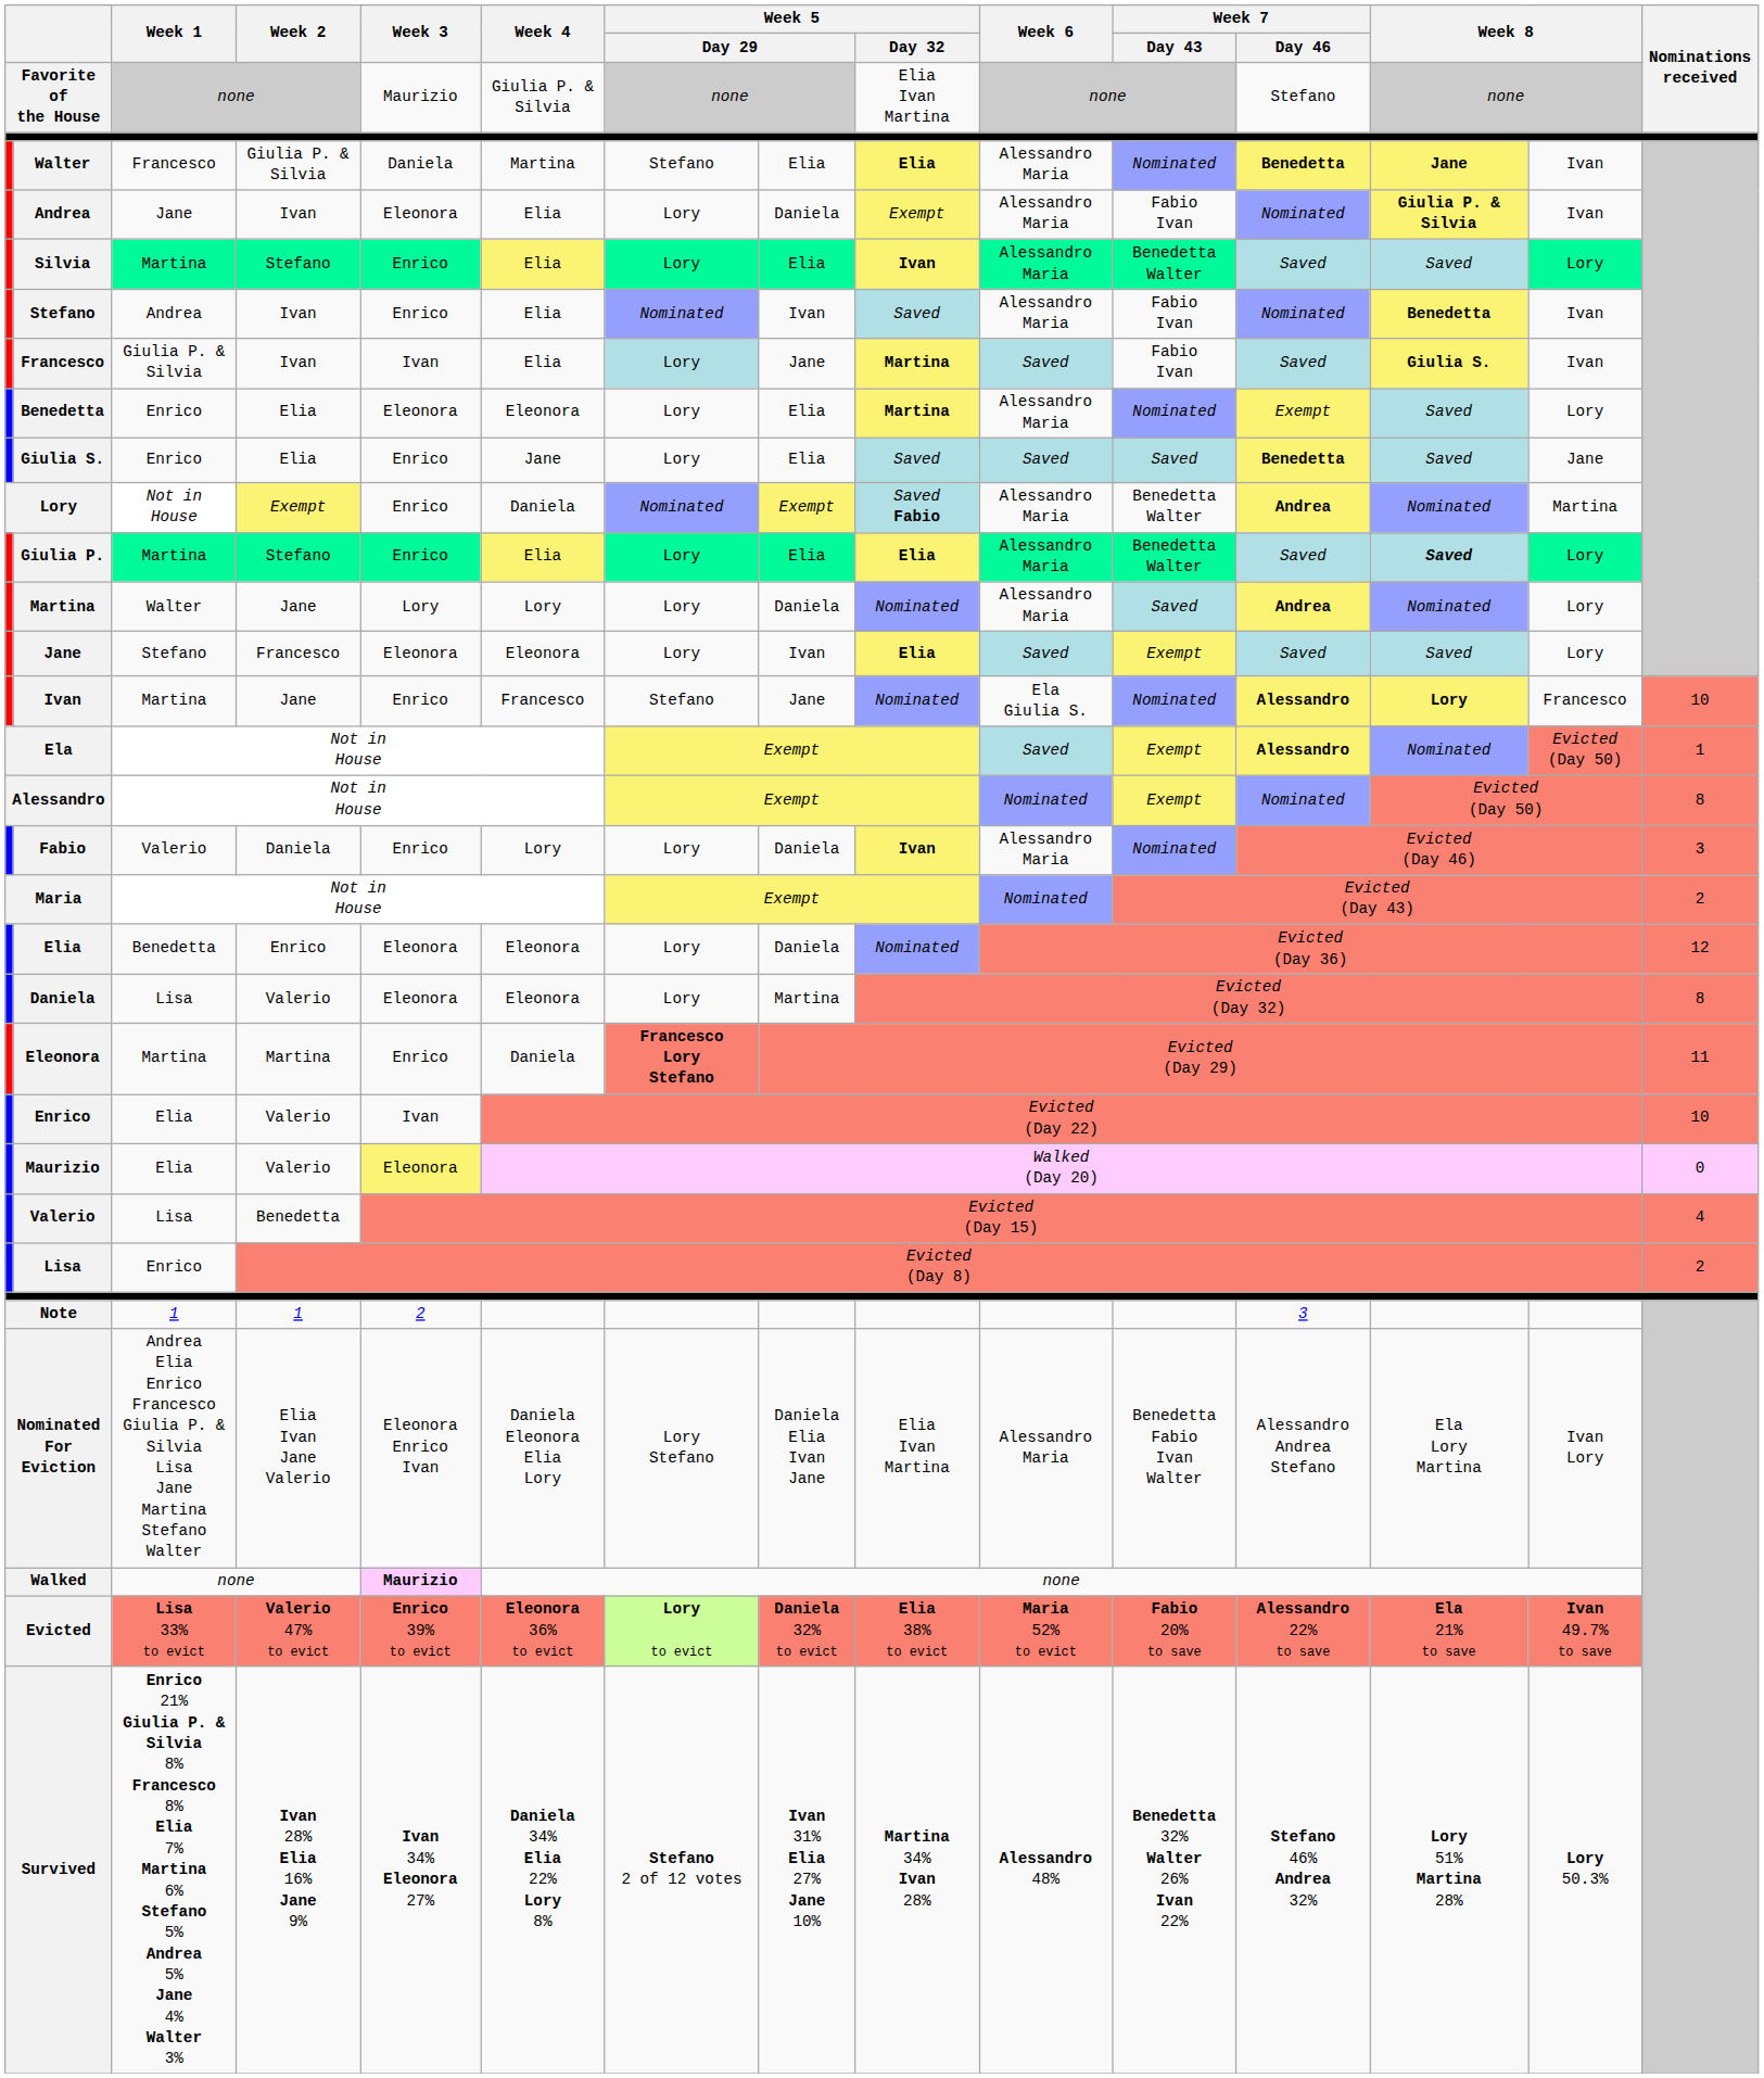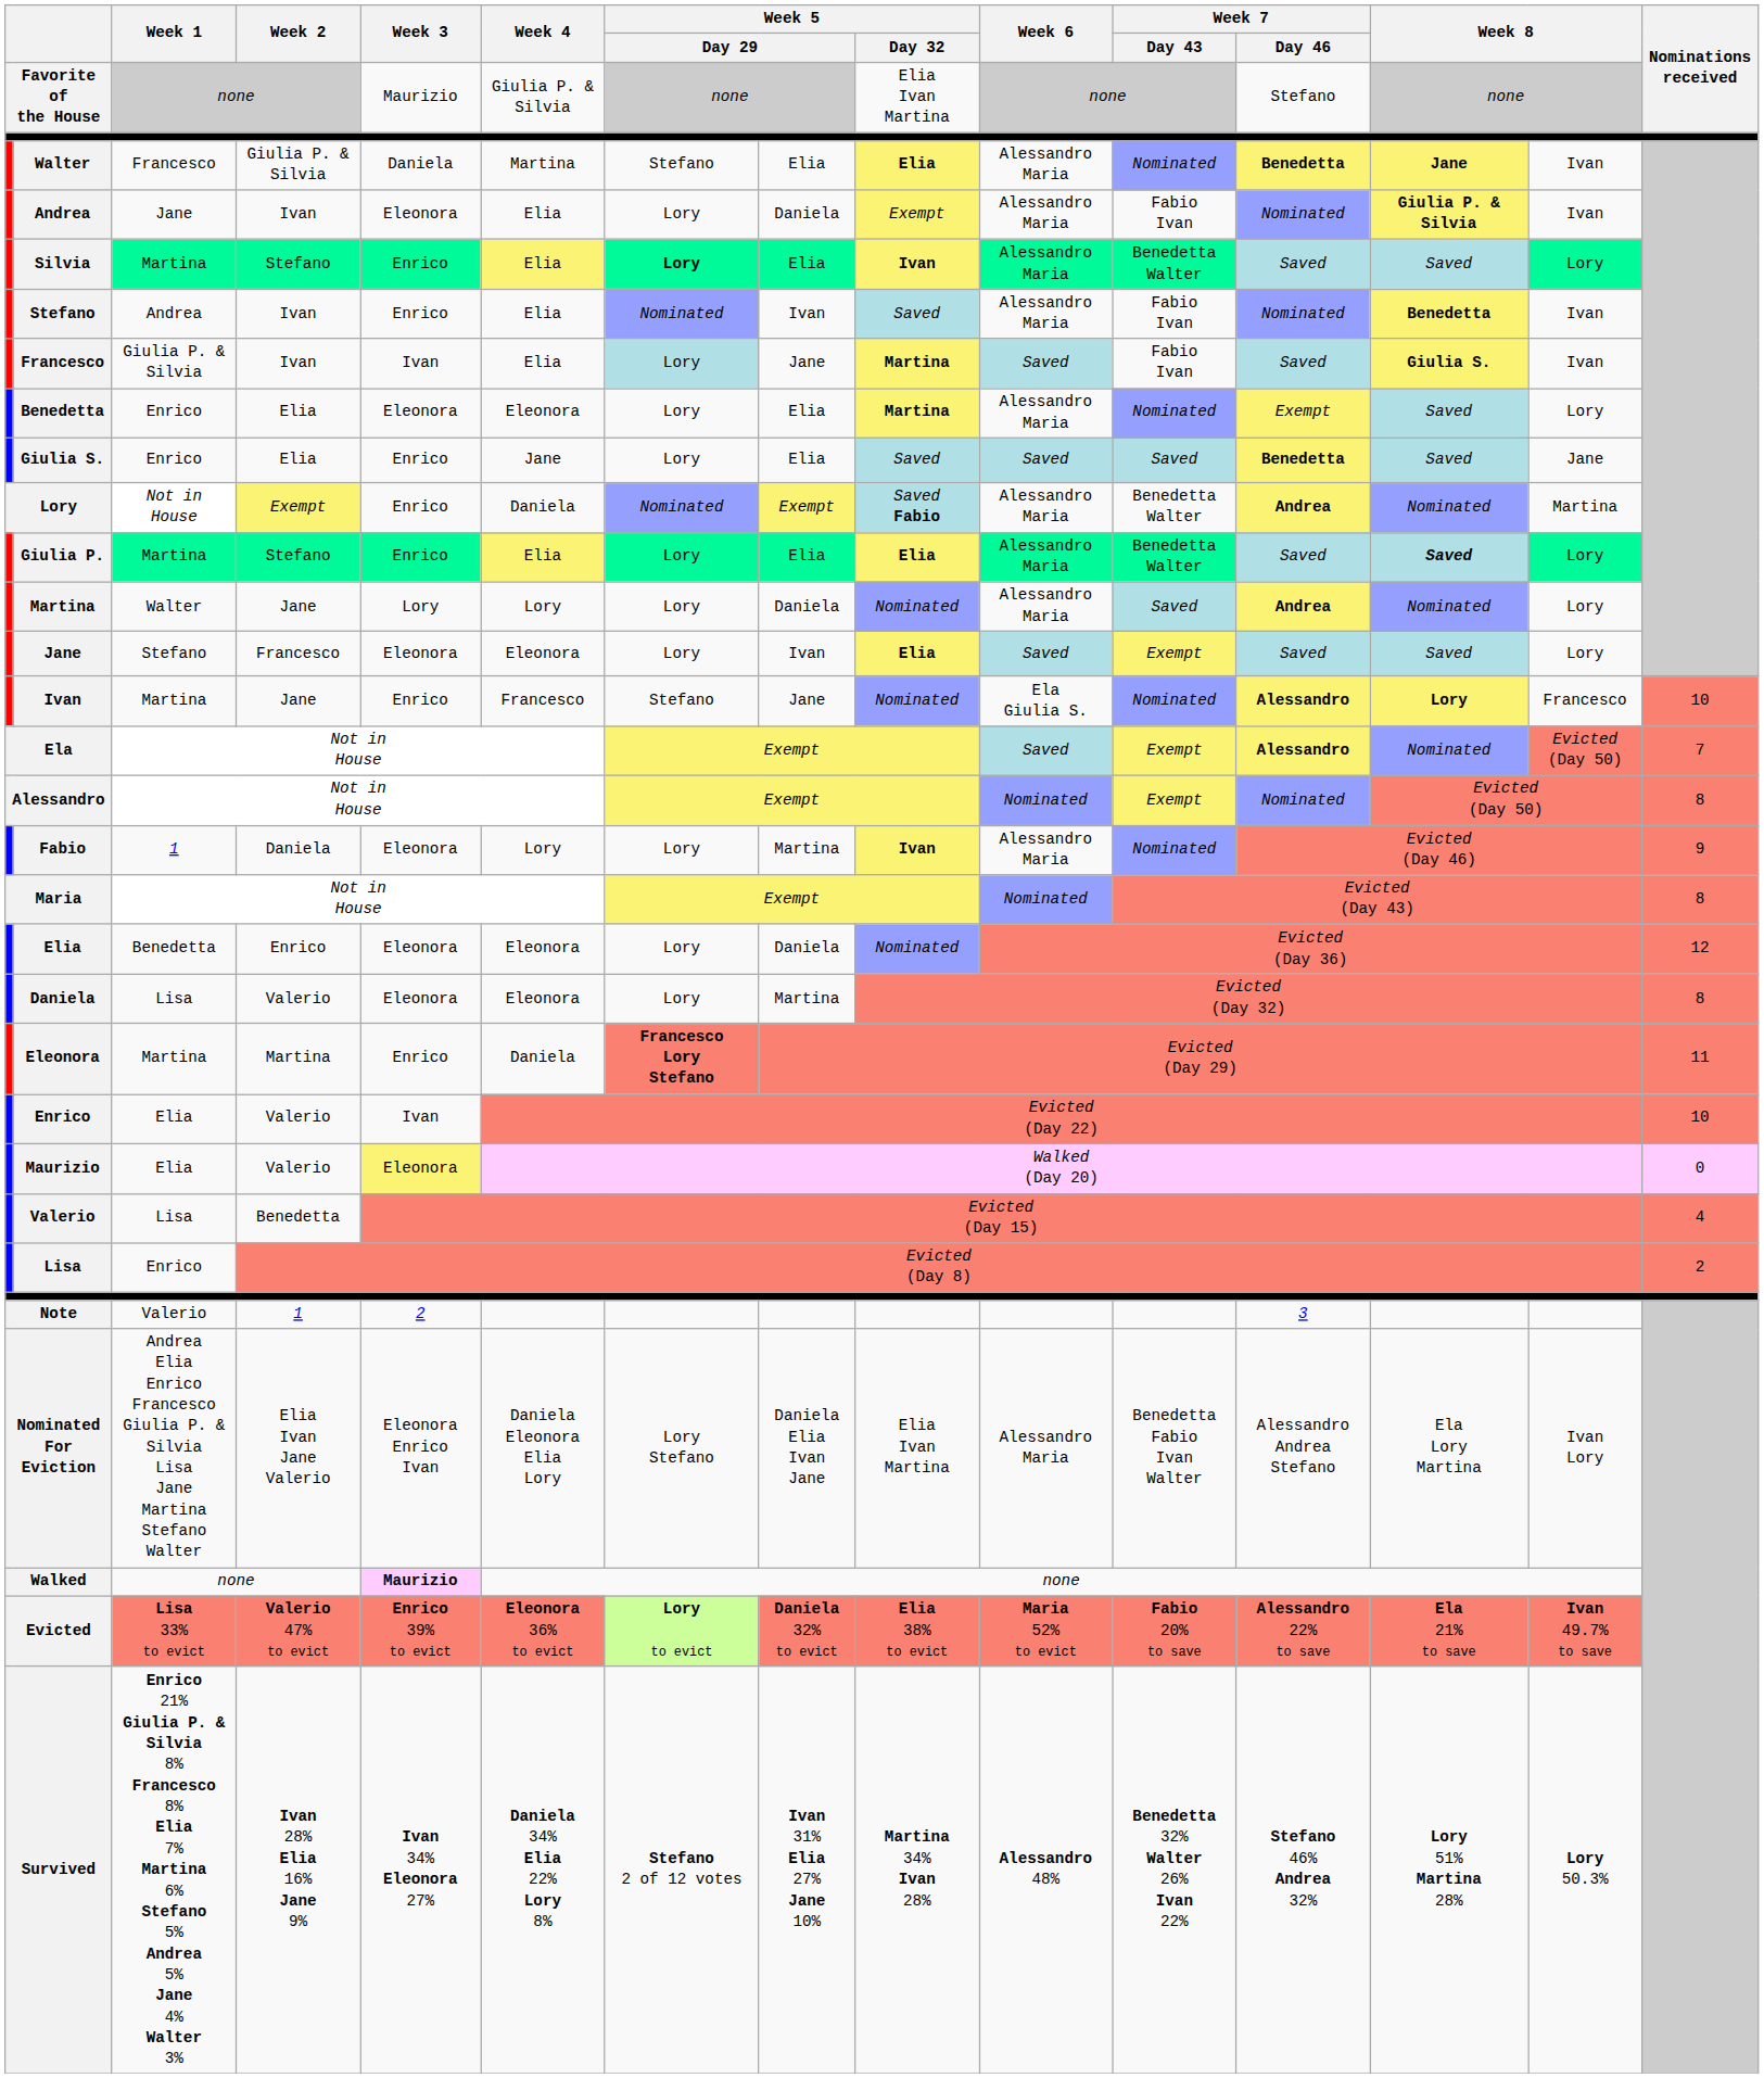Silvia | column 7: normal -> bold
Ela | Nominations received: 1 -> 7
Fabio | Week 1: Valerio -> 1
Fabio | Week 3: Enrico -> Eleonora
Fabio | column 8: Daniela -> Martina
Fabio | Nominations received: 3 -> 9
Maria | Nominations received: 2 -> 8
Note | Week 1: 1 -> Valerio
